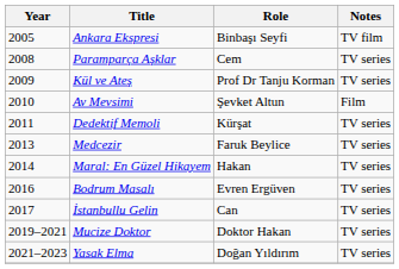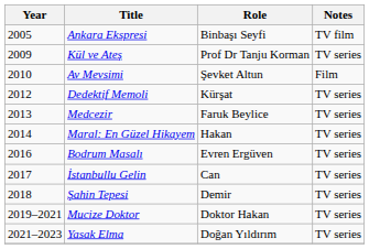- row: 2008 | Paramparça Aşklar | Cem | TV series
Dedektif Memoli | Year: 2011 -> 2012
+ row: 2018 | Şahin Tepesi | Demir | TV series
